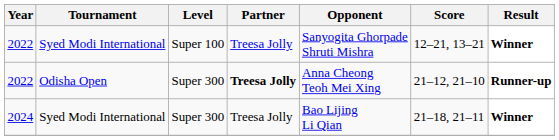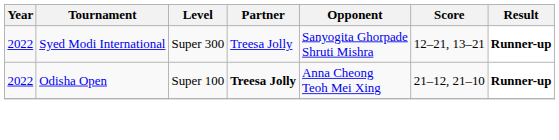2022 / Syed Modi International | Level: Super 100 -> Super 300
2022 / Syed Modi International | Result: Winner -> Runner-up
2022 / Odisha Open | Level: Super 300 -> Super 100
- row: 2024 | Syed Modi International | Super 300 | Treesa Jolly | Bao Lijing Li Qian | 21–18, 21–11 | Winner
